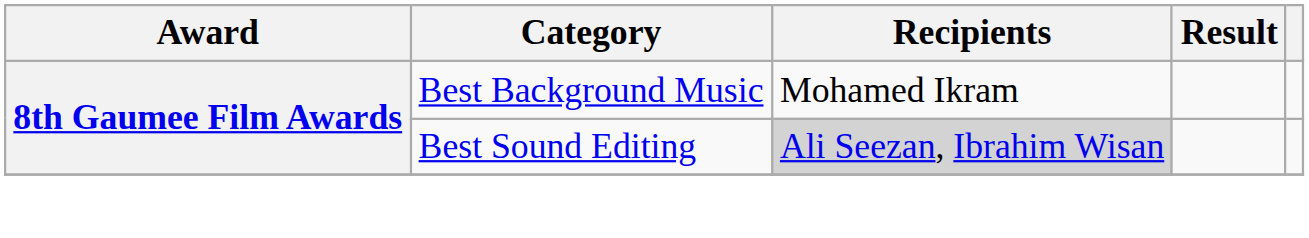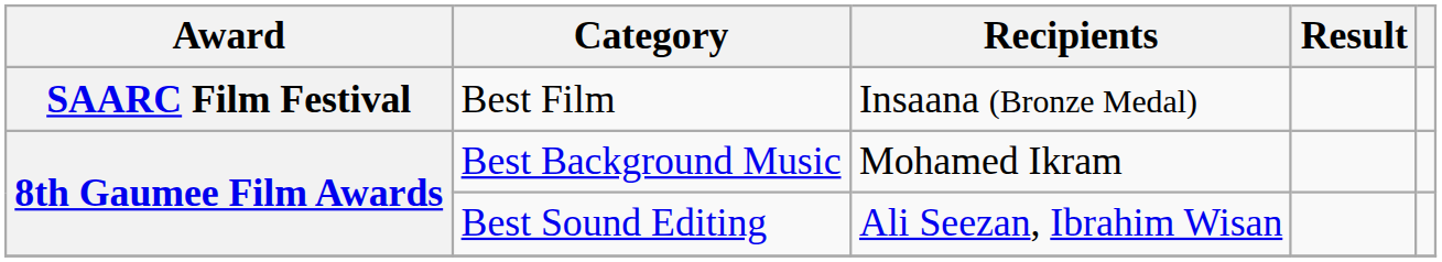+ row: SAARC Film Festival | Best Film | Insaana (Bronze Medal)
Best Sound Editing | Recipients: lightgrey background -> no background
